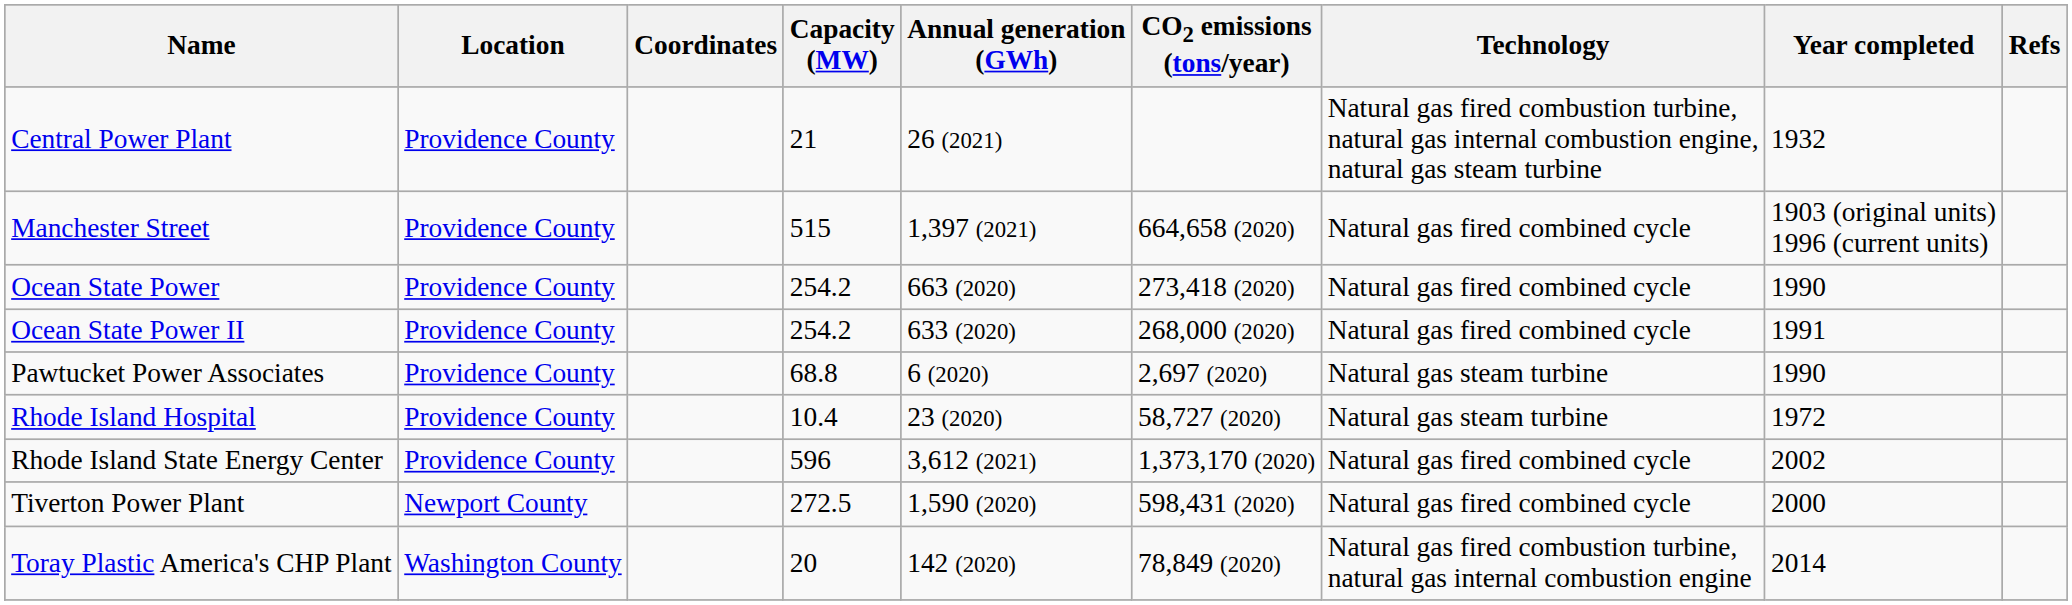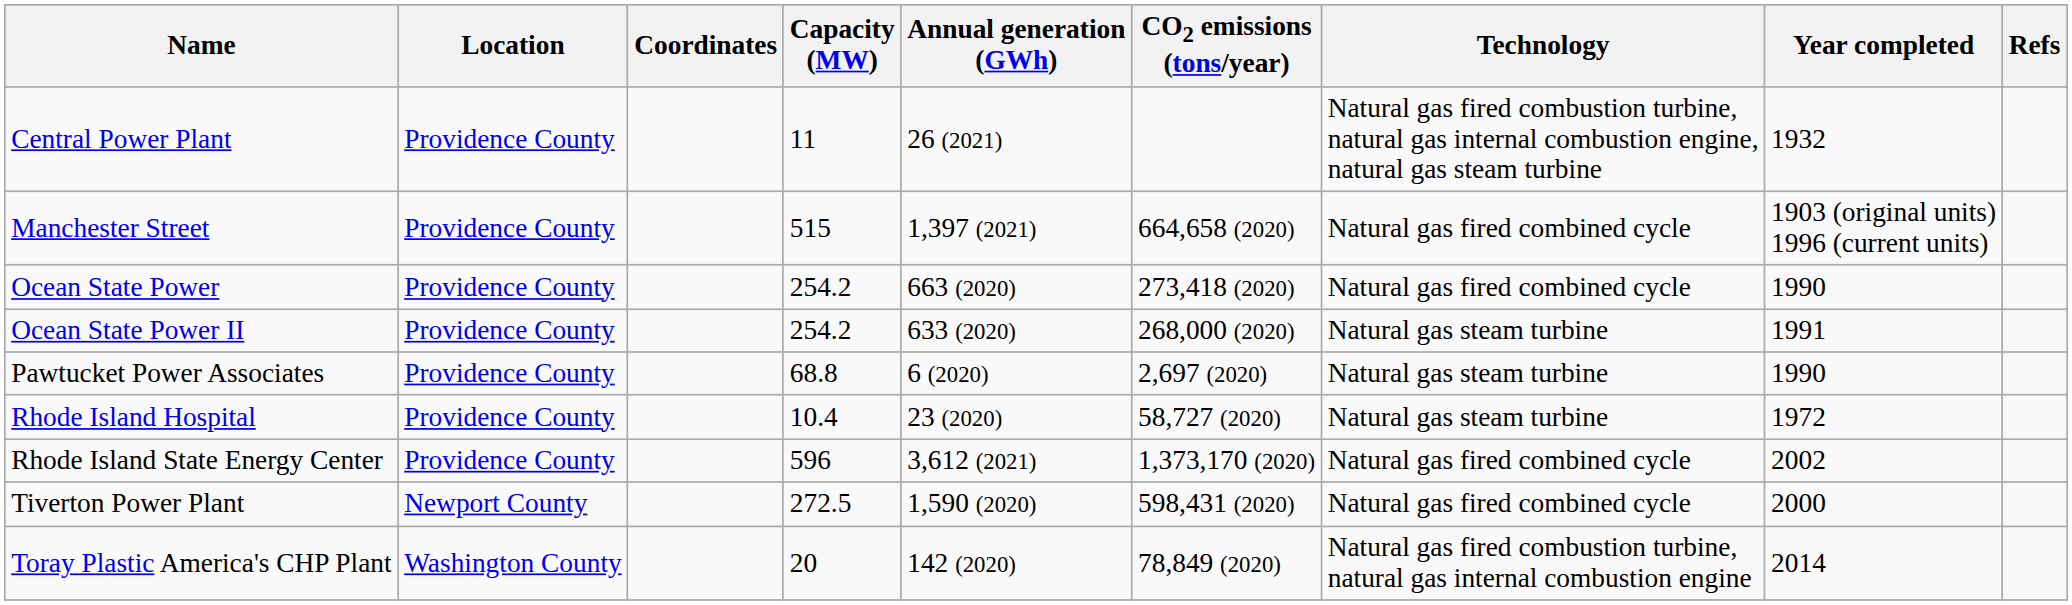Central Power Plant | Capacity (MW): 21 -> 11
Ocean State Power II | Technology: Natural gas fired combined cycle -> Natural gas steam turbine
